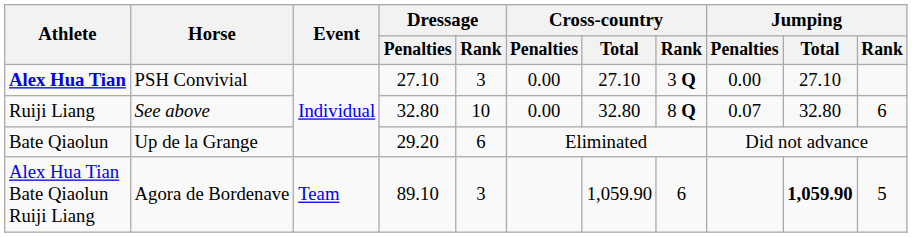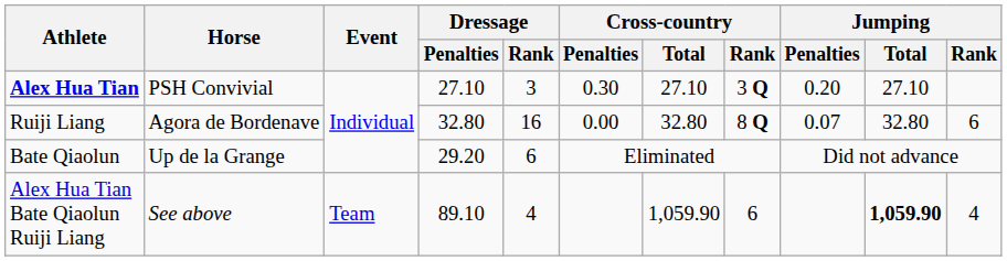Alex Hua Tian | Cross-country / Penalties: 0.00 -> 0.30
Alex Hua Tian | Jumping / Penalties: 0.00 -> 0.20
Ruiji Liang | Horse: See above -> Agora de Bordenave
Ruiji Liang | Dressage / Rank: 10 -> 16
Alex Hua Tian Bate Qiaolun Ruiji Liang | Horse: Agora de Bordenave -> See above
Alex Hua Tian Bate Qiaolun Ruiji Liang | Dressage / Rank: 3 -> 4
Alex Hua Tian Bate Qiaolun Ruiji Liang | Jumping / Rank: 5 -> 4
